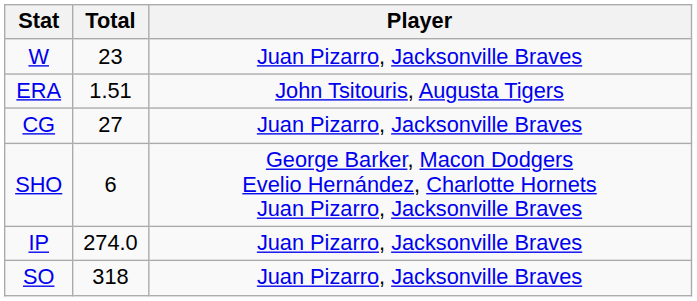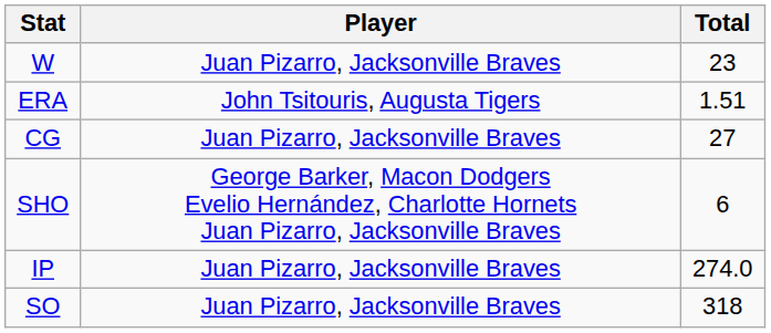columns swapped: Player <-> Total
